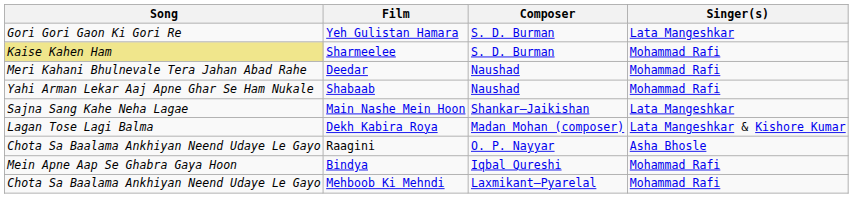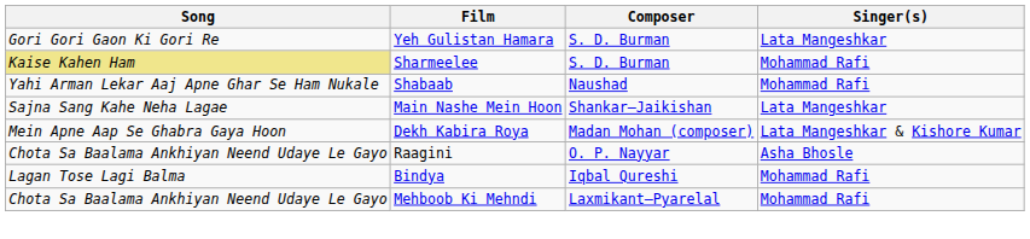- row: Meri Kahani Bhulnevale Tera Jahan Abad Rahe | Deedar | Naushad | Mohammad Rafi
Dekh Kabira Roya | Song: Lagan Tose Lagi Balma -> Mein Apne Aap Se Ghabra Gaya Hoon
Bindya | Song: Mein Apne Aap Se Ghabra Gaya Hoon -> Lagan Tose Lagi Balma
